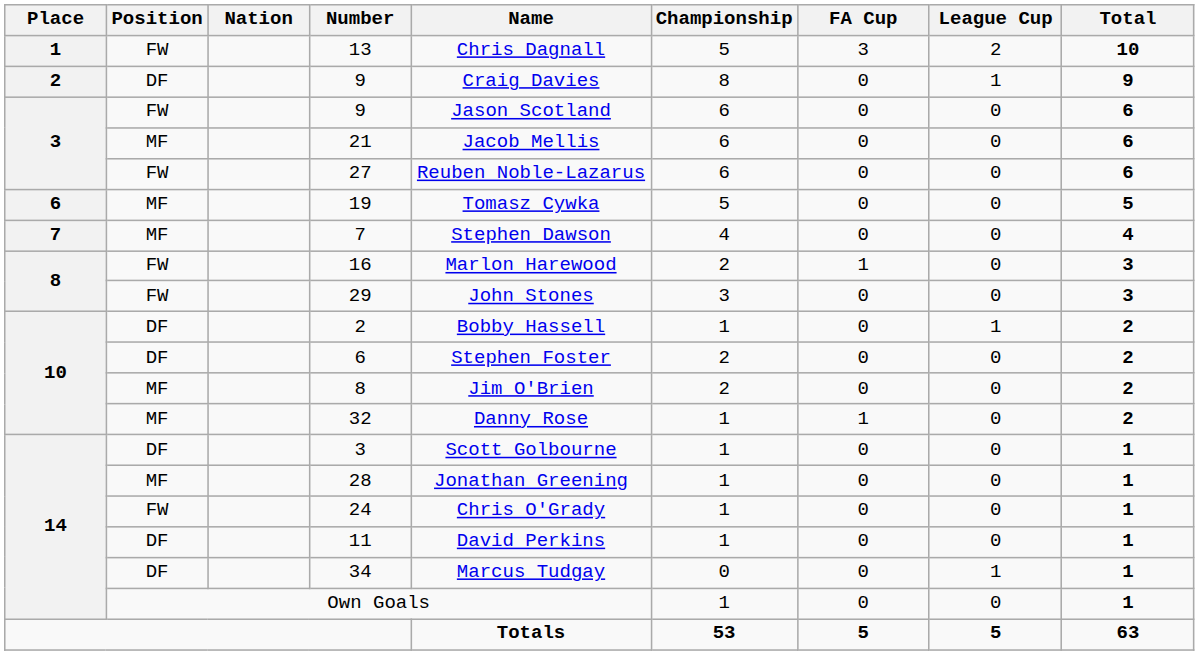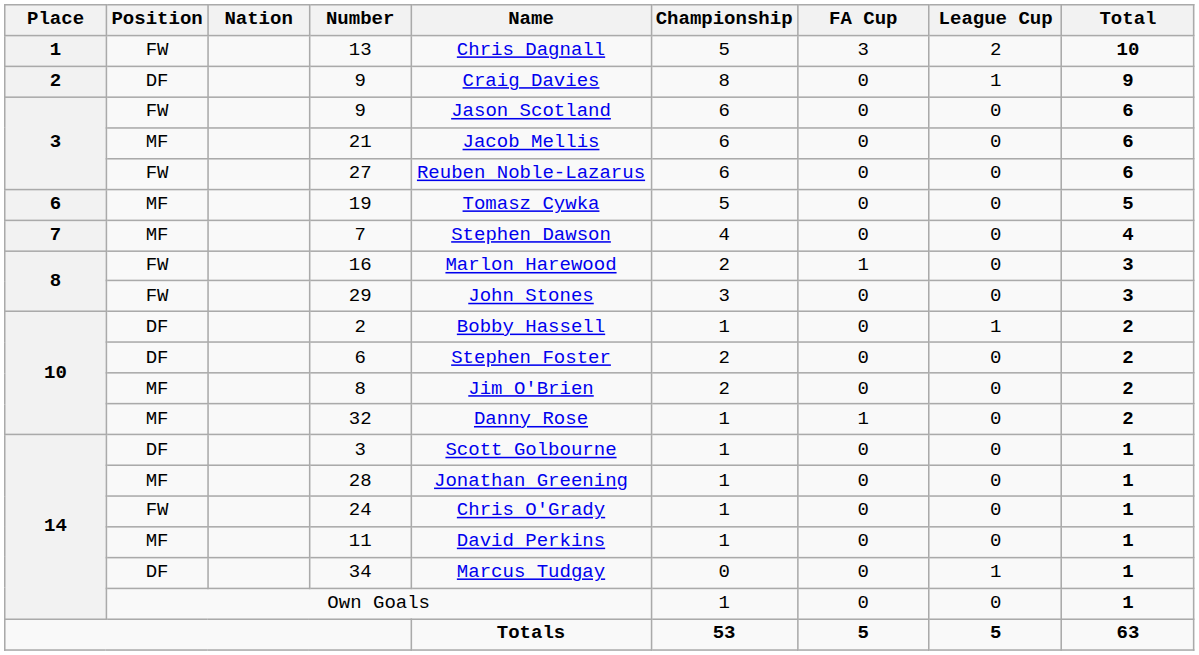11 | Position: DF -> MF
